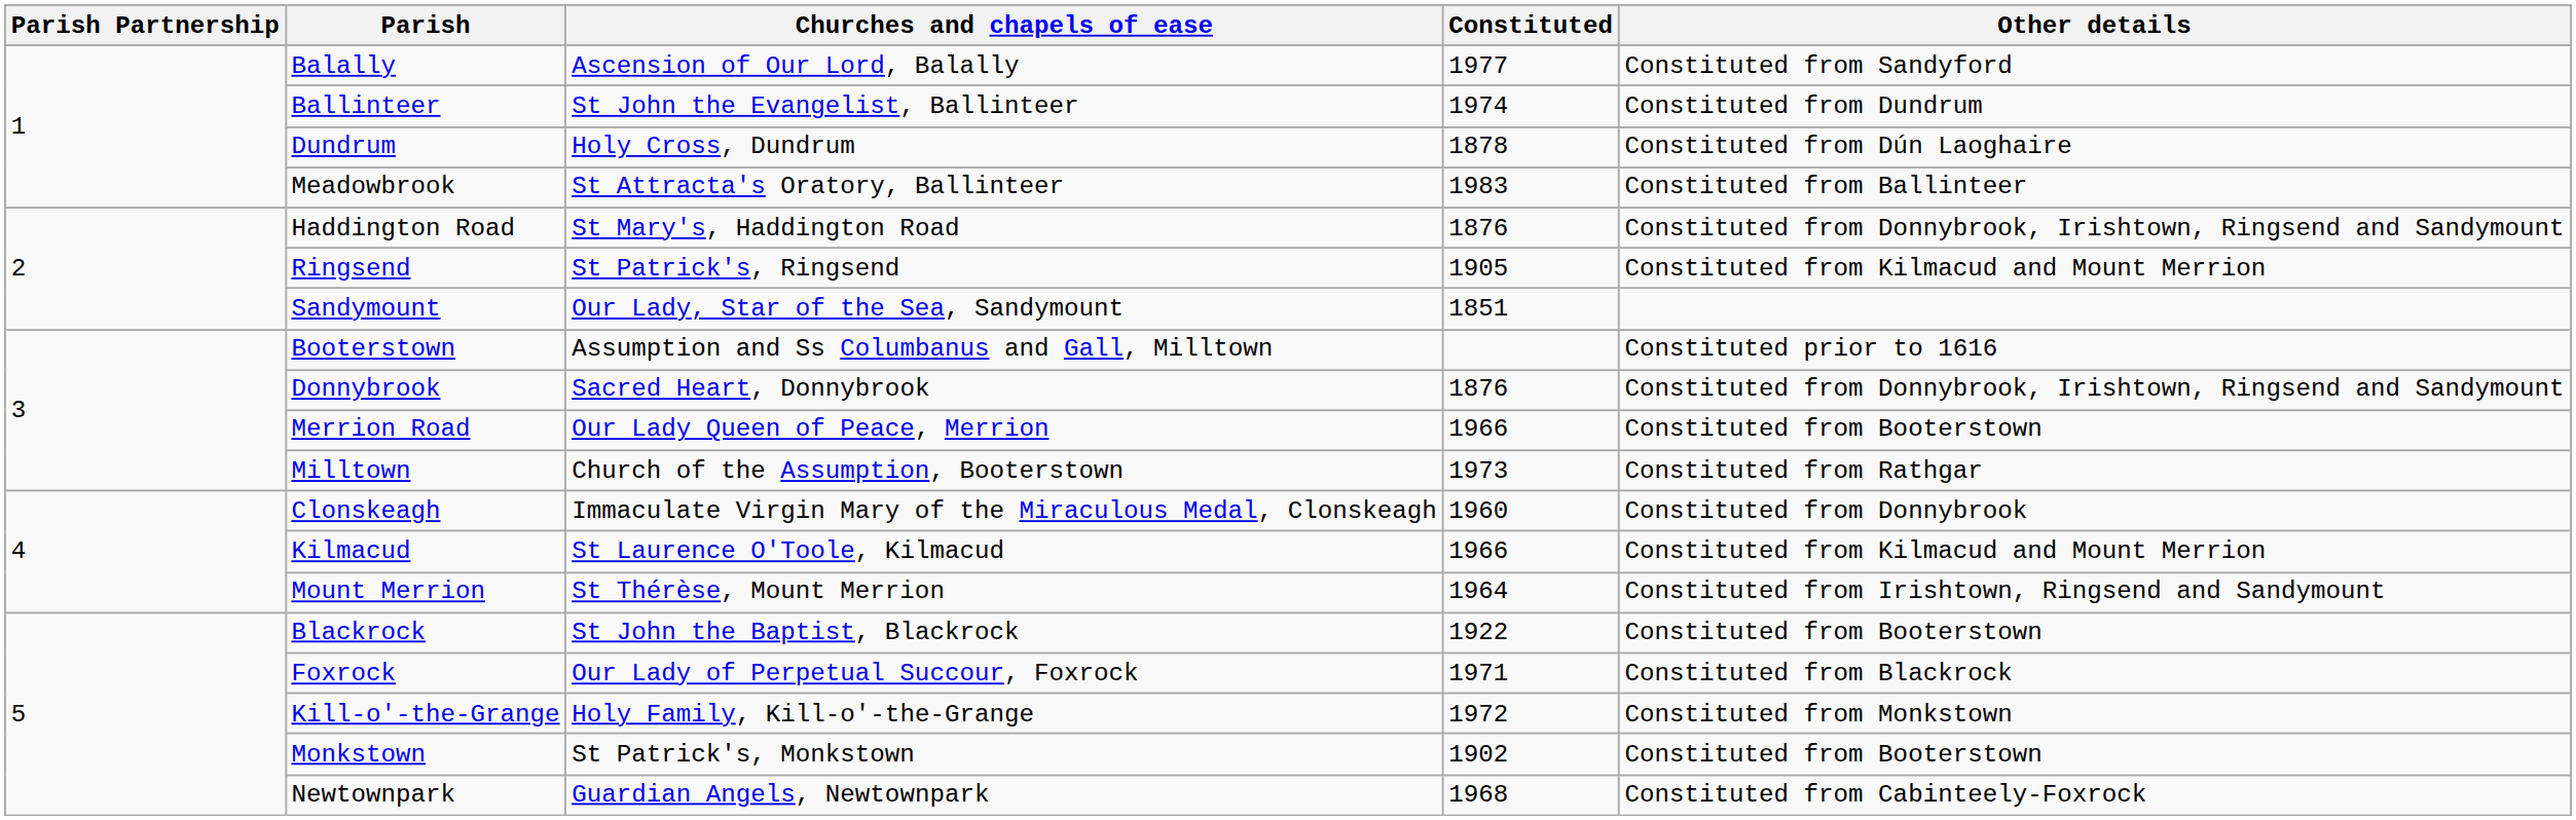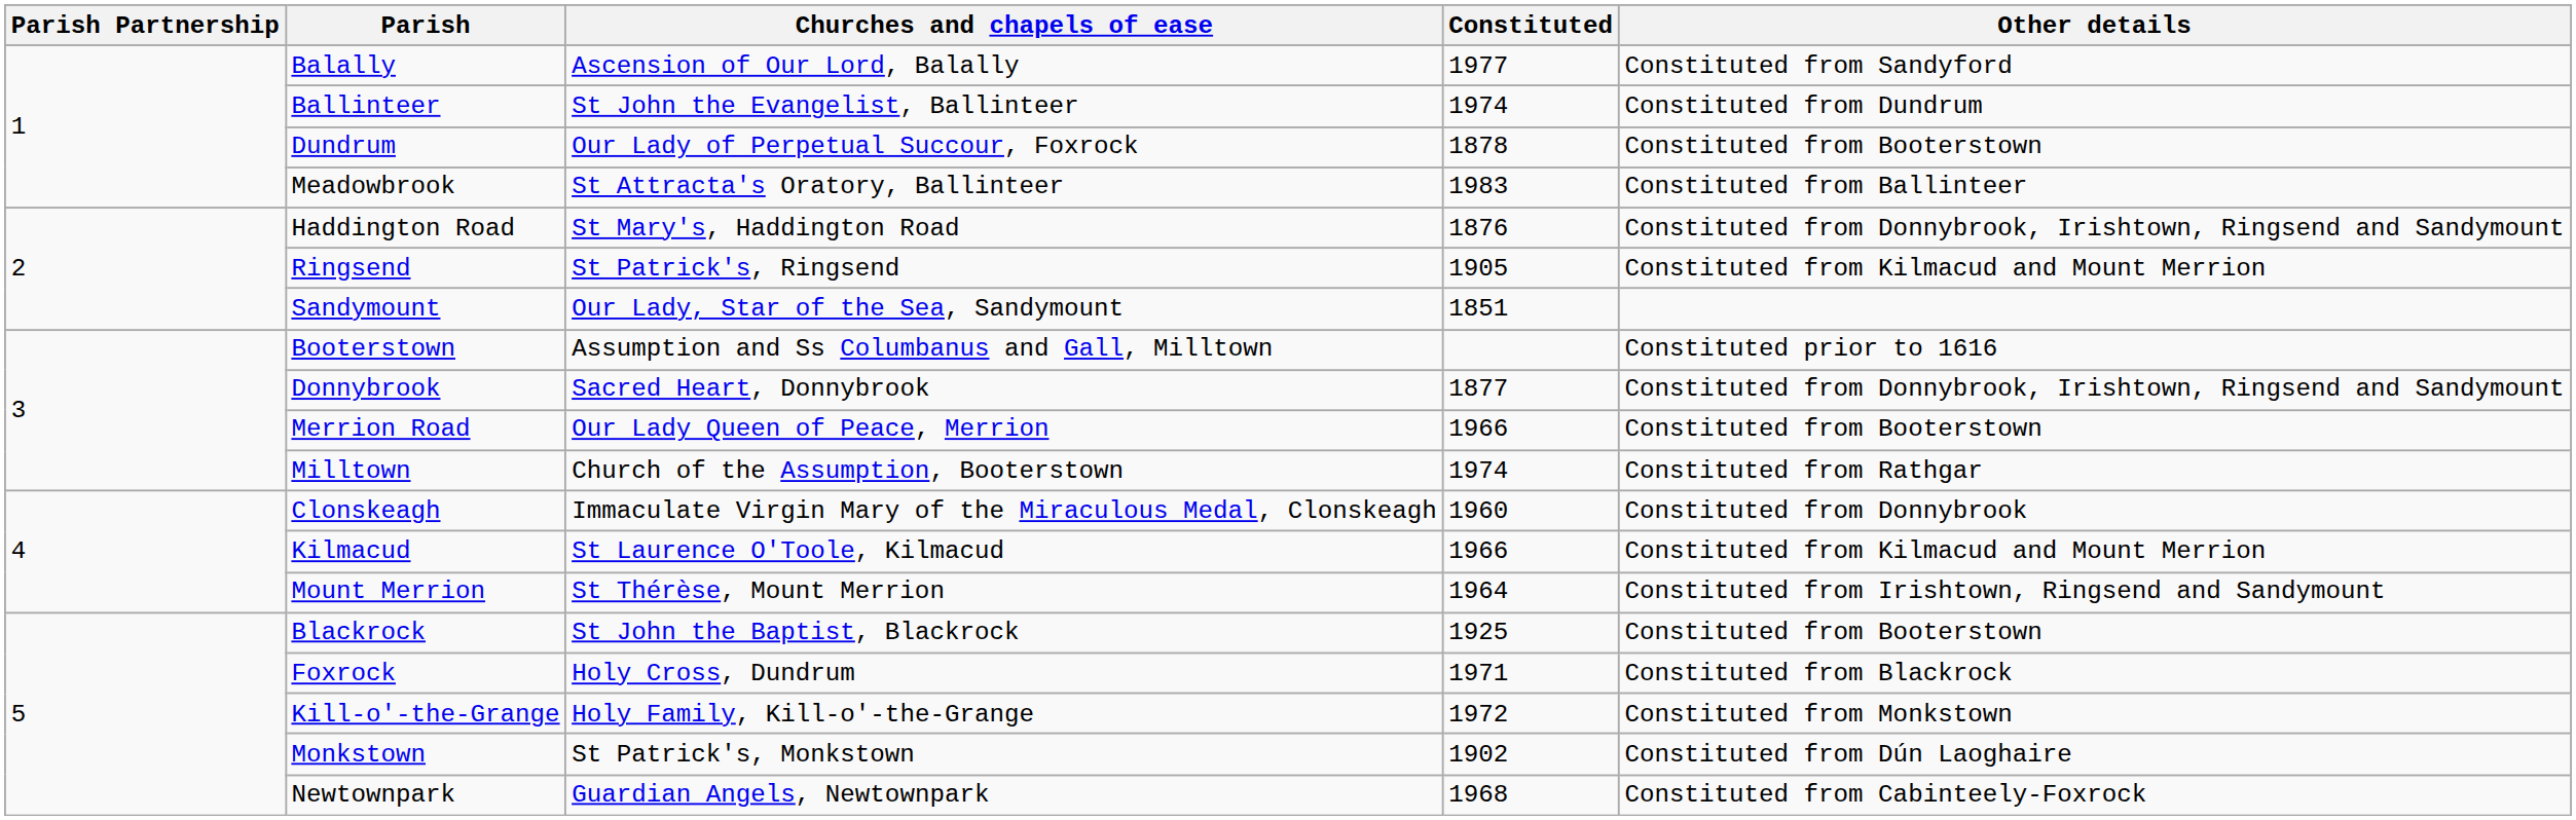Dundrum | Churches and chapels of ease: Holy Cross, Dundrum -> Our Lady of Perpetual Succour, Foxrock
Dundrum | Other details: Constituted from Dún Laoghaire -> Constituted from Booterstown
Donnybrook | Constituted: 1876 -> 1877
Milltown | Constituted: 1973 -> 1974
Blackrock | Constituted: 1922 -> 1925
Foxrock | Churches and chapels of ease: Our Lady of Perpetual Succour, Foxrock -> Holy Cross, Dundrum
Monkstown | Other details: Constituted from Booterstown -> Constituted from Dún Laoghaire
